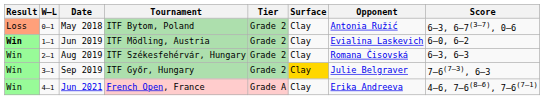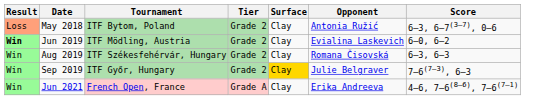- column: W–L | 0–1 | 1–1 | 2–1 | 3–1 | 4–1
